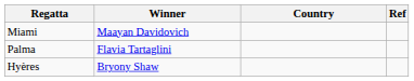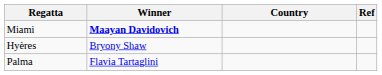Miami | Winner: normal -> bold
rows swapped: Palma <-> Hyères
